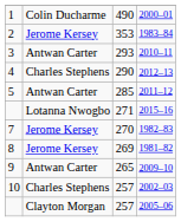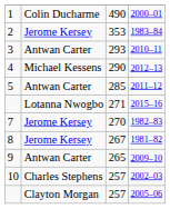2012–13 | column 2: Charles Stephens -> Michael Kessens
1981–82 | column 3: 269 -> 267
